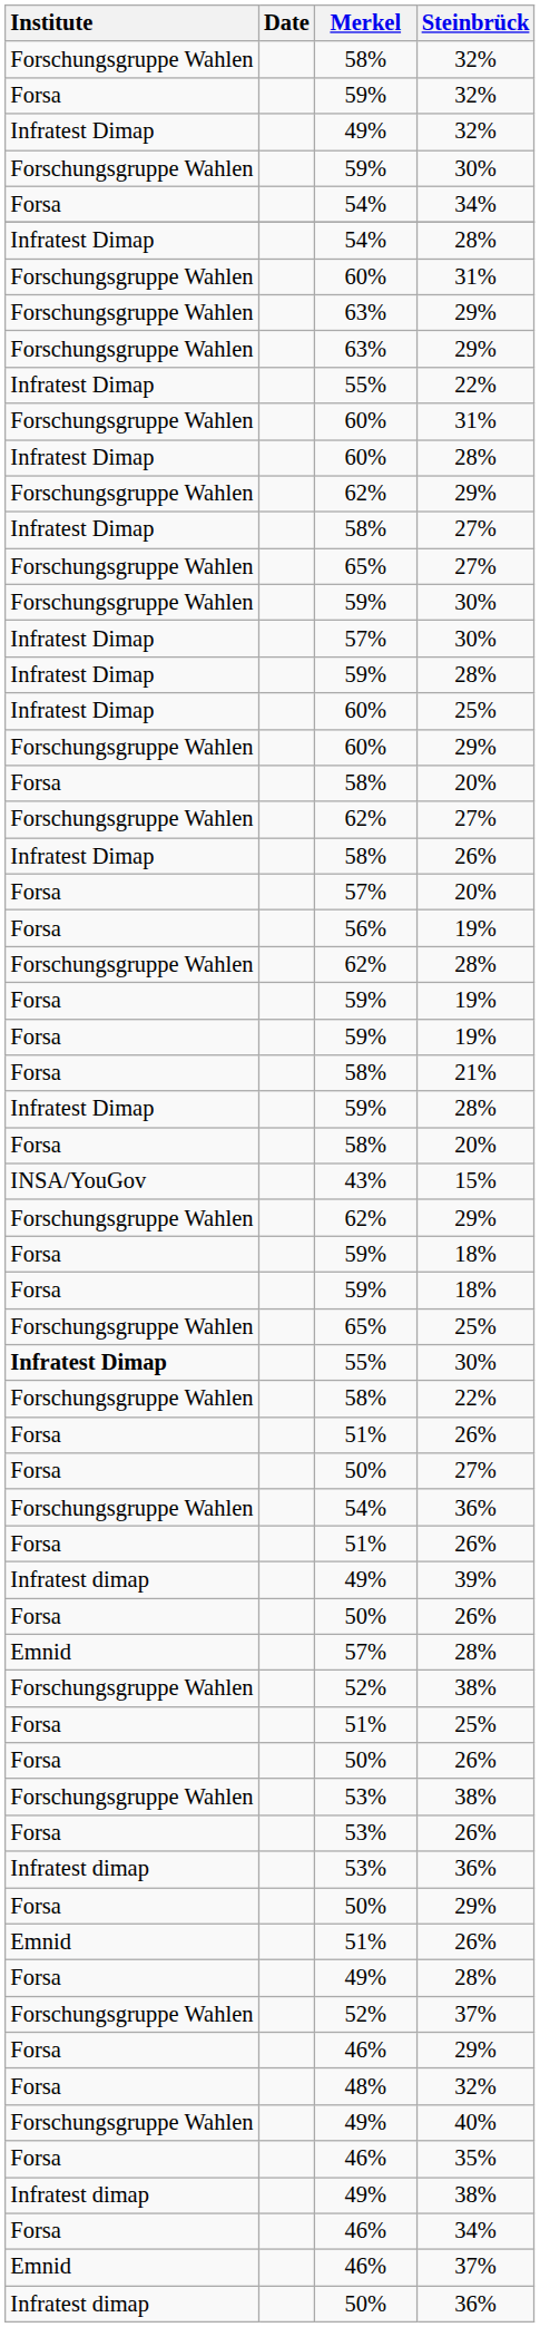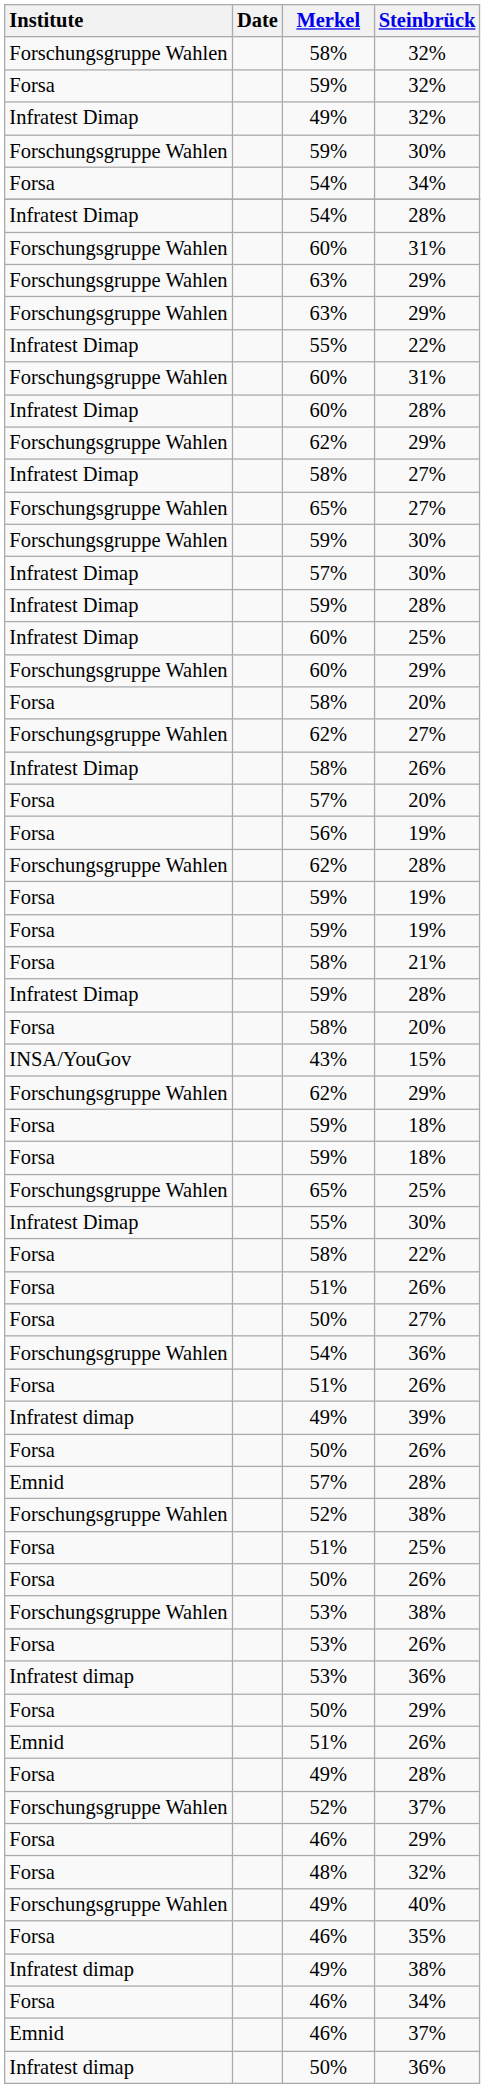55% / 30% | Institute: bold -> normal
58% / 22% | Institute: Forschungsgruppe Wahlen -> Forsa
